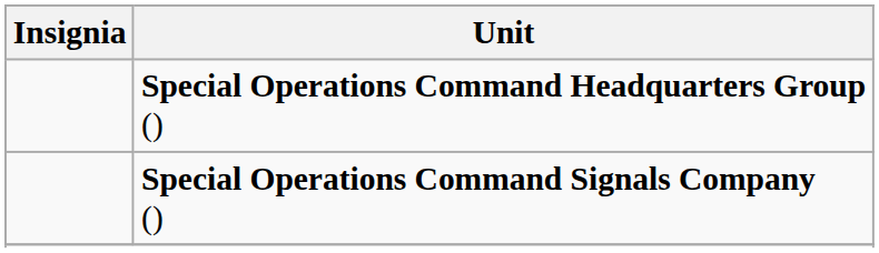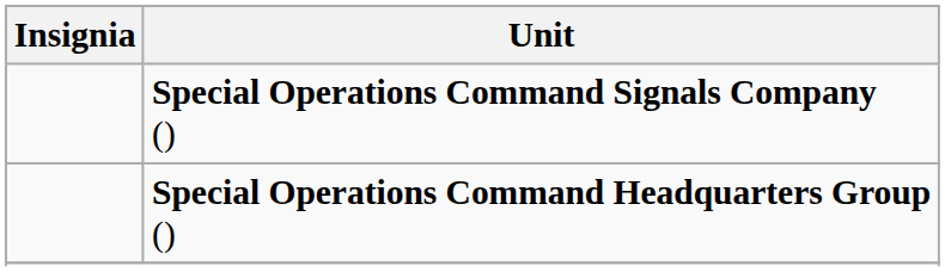rows swapped: Special Operations Command Headquarters Group () <-> Special Operations Command Signals Company ()
